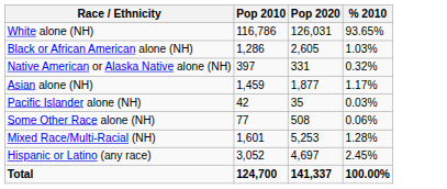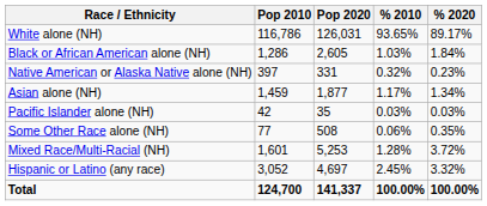+ column: % 2020 | 89.17% | 1.84% | 0.23% | 1.34% | 0.03% | 0.35% | 3.72% | 3.32% | 100.00%
